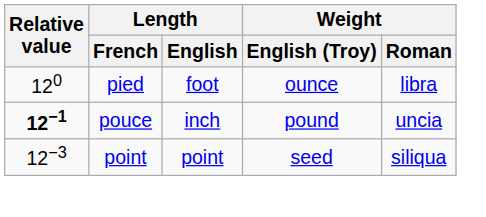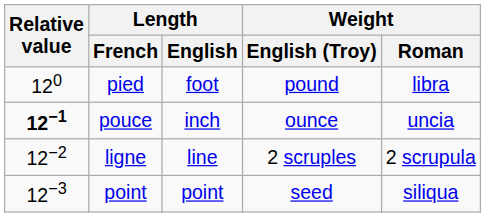pied | Weight / English (Troy): ounce -> pound
pouce | Weight / English (Troy): pound -> ounce
+ row: 12−2 | ligne | line | 2 scruples | 2 scrupula
